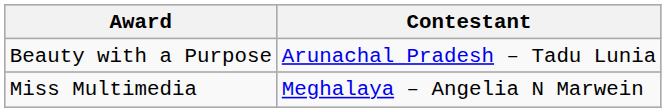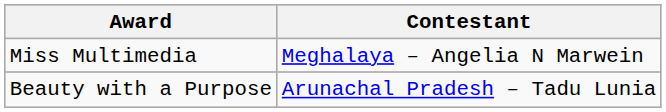rows swapped: Beauty with a Purpose <-> Miss Multimedia
